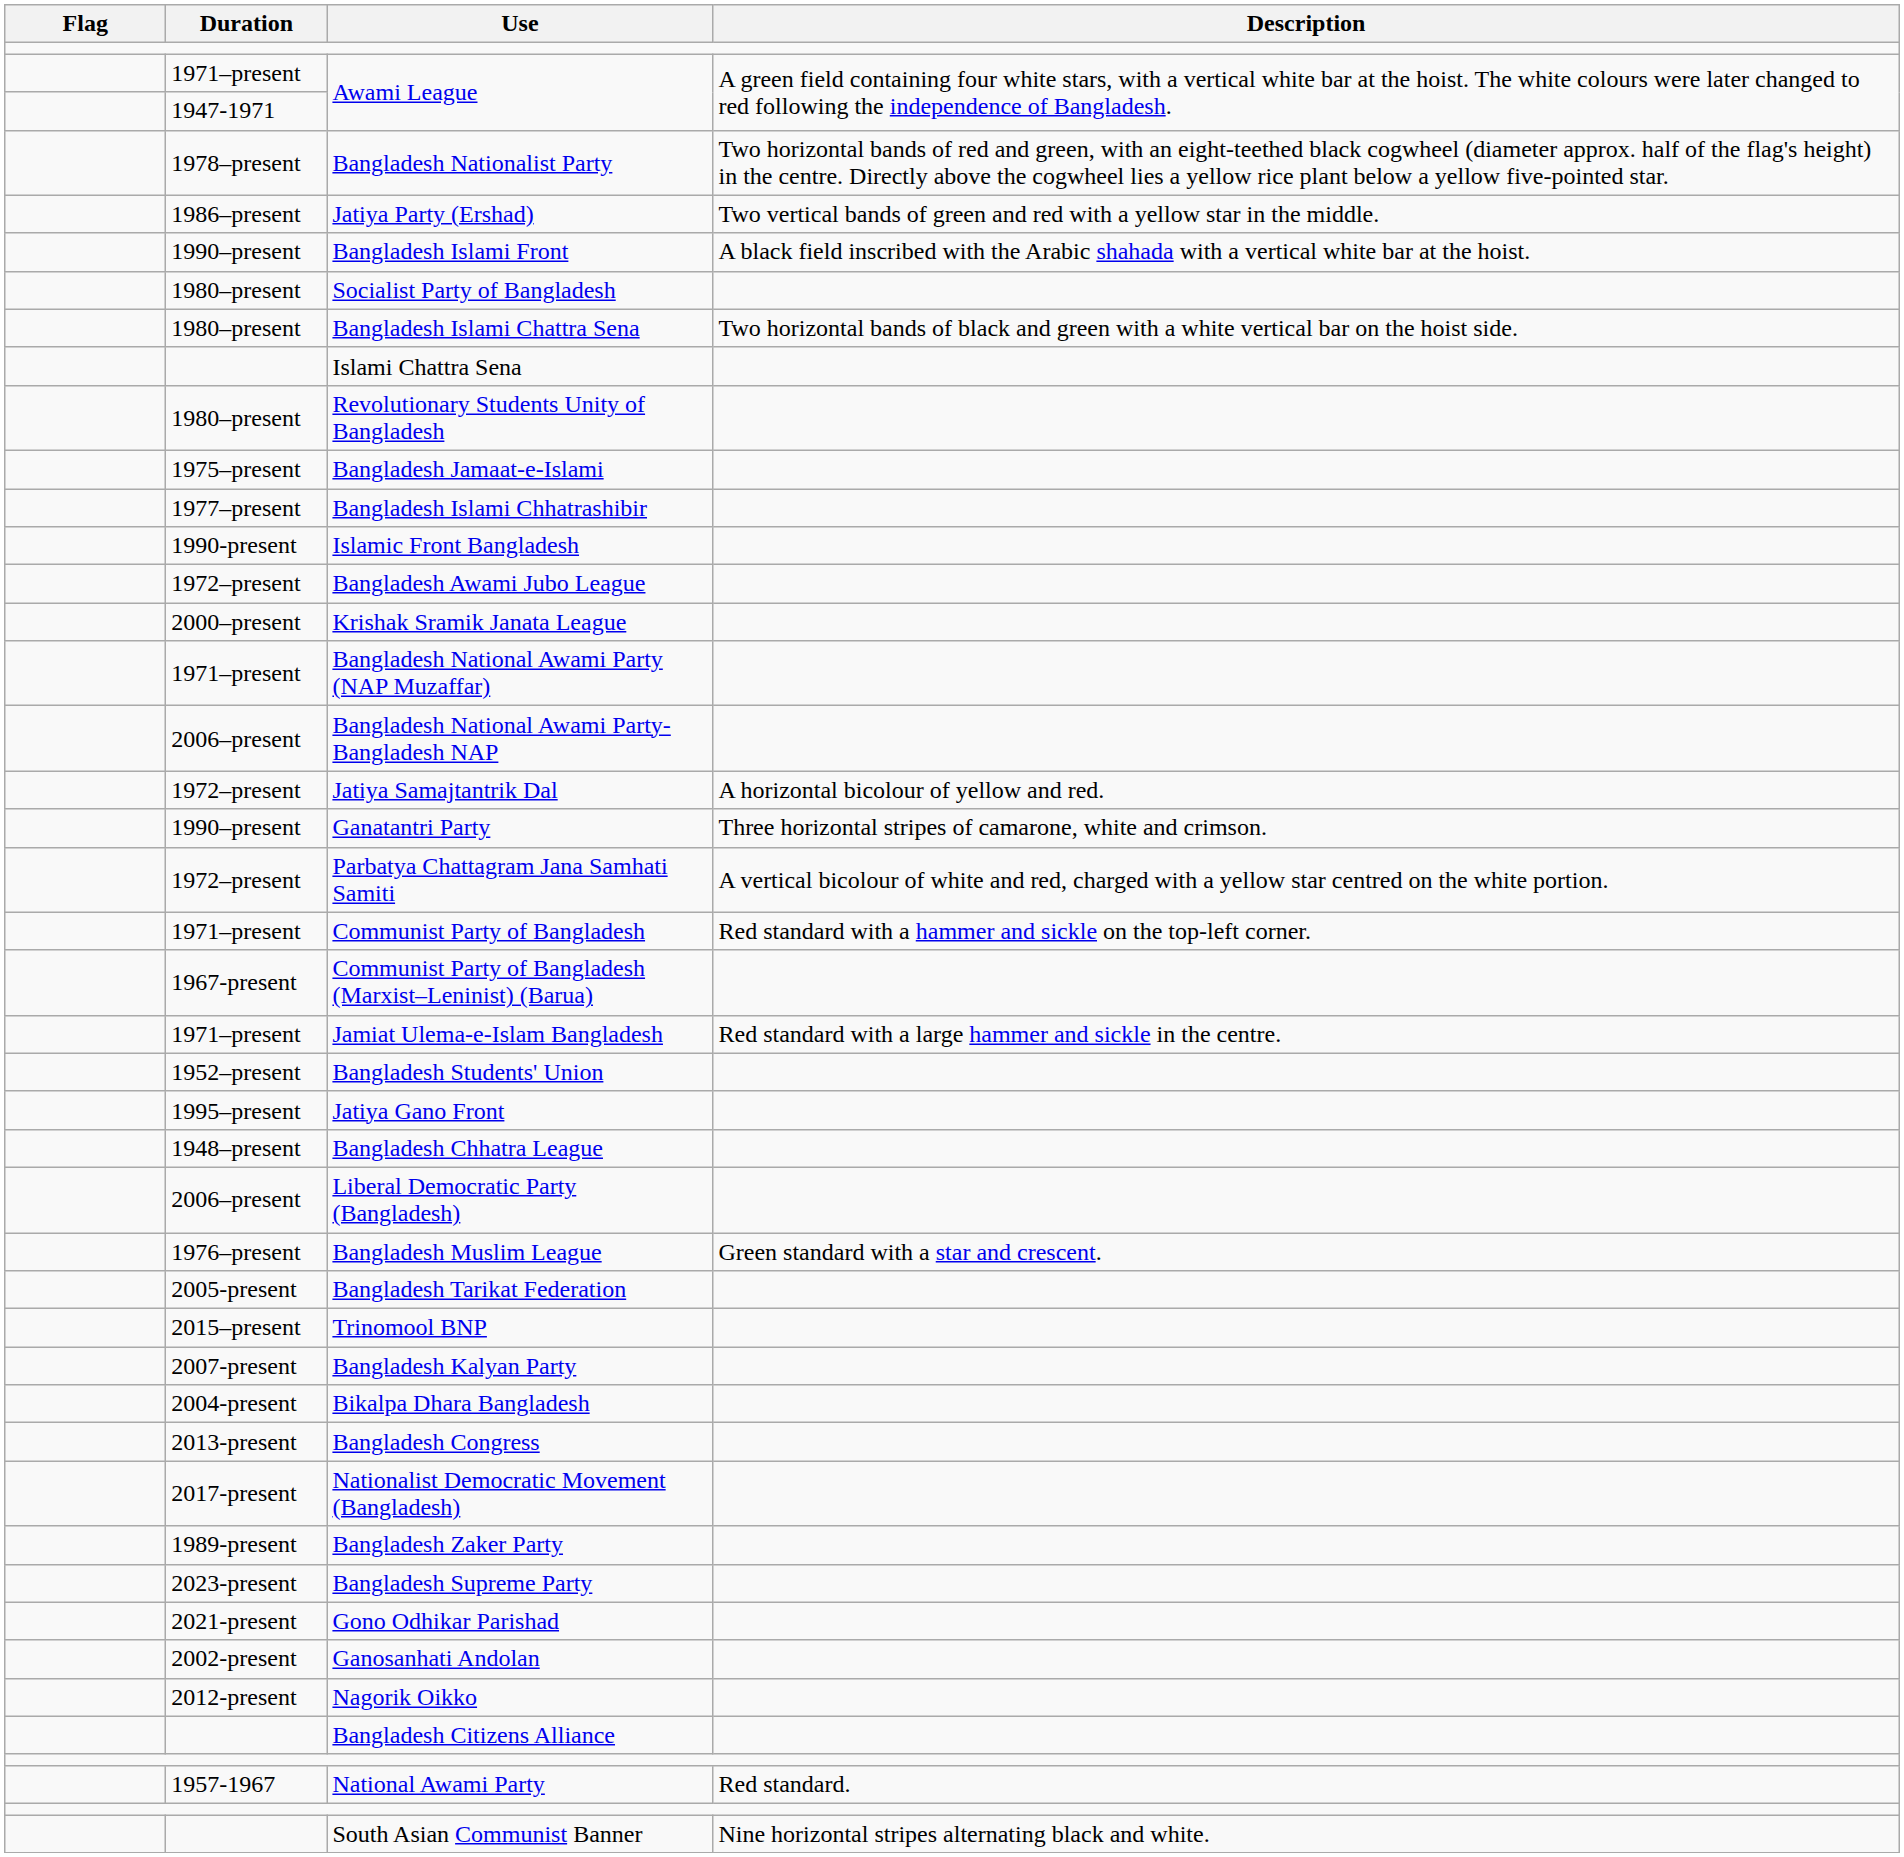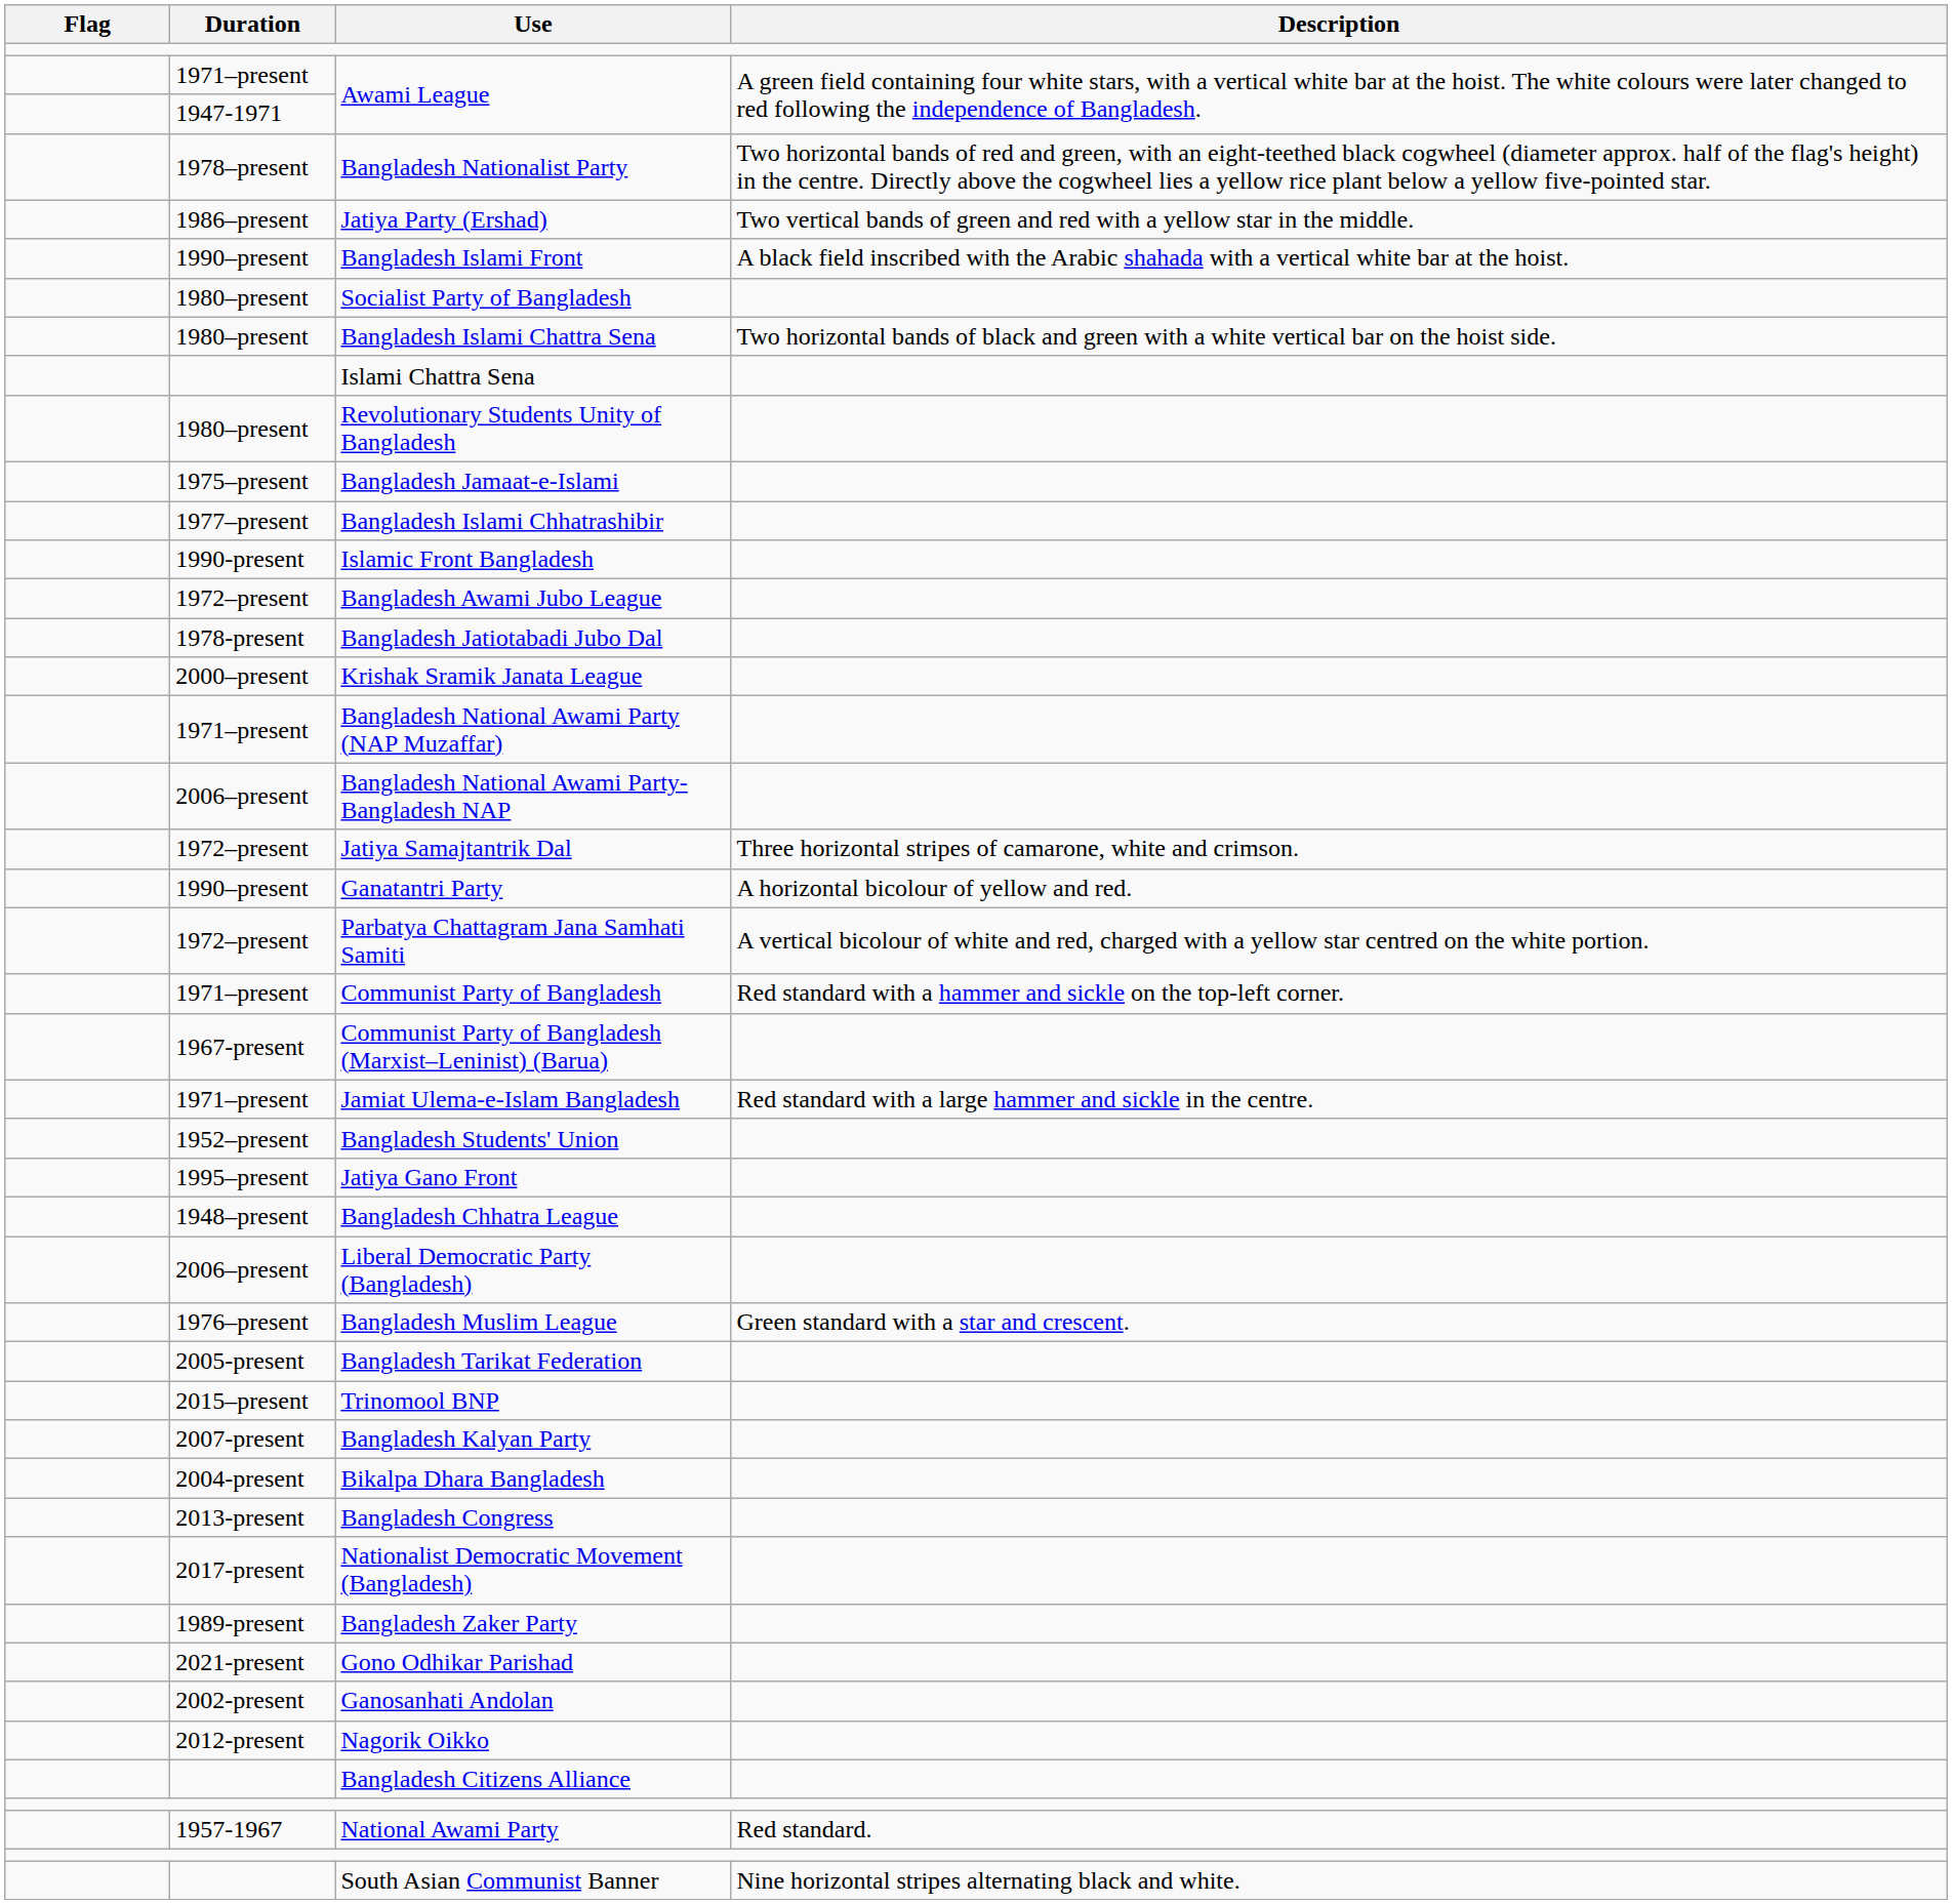+ row: 1978-present | Bangladesh Jatiotabadi Jubo Dal
Jatiya Samajtantrik Dal | Description: A horizontal bicolour of yellow and red. -> Three horizontal stripes of camarone, white and crimson.
Ganatantri Party | Description: Three horizontal stripes of camarone, white and crimson. -> A horizontal bicolour of yellow and red.
- row: 2023-present | Bangladesh Supreme Party
